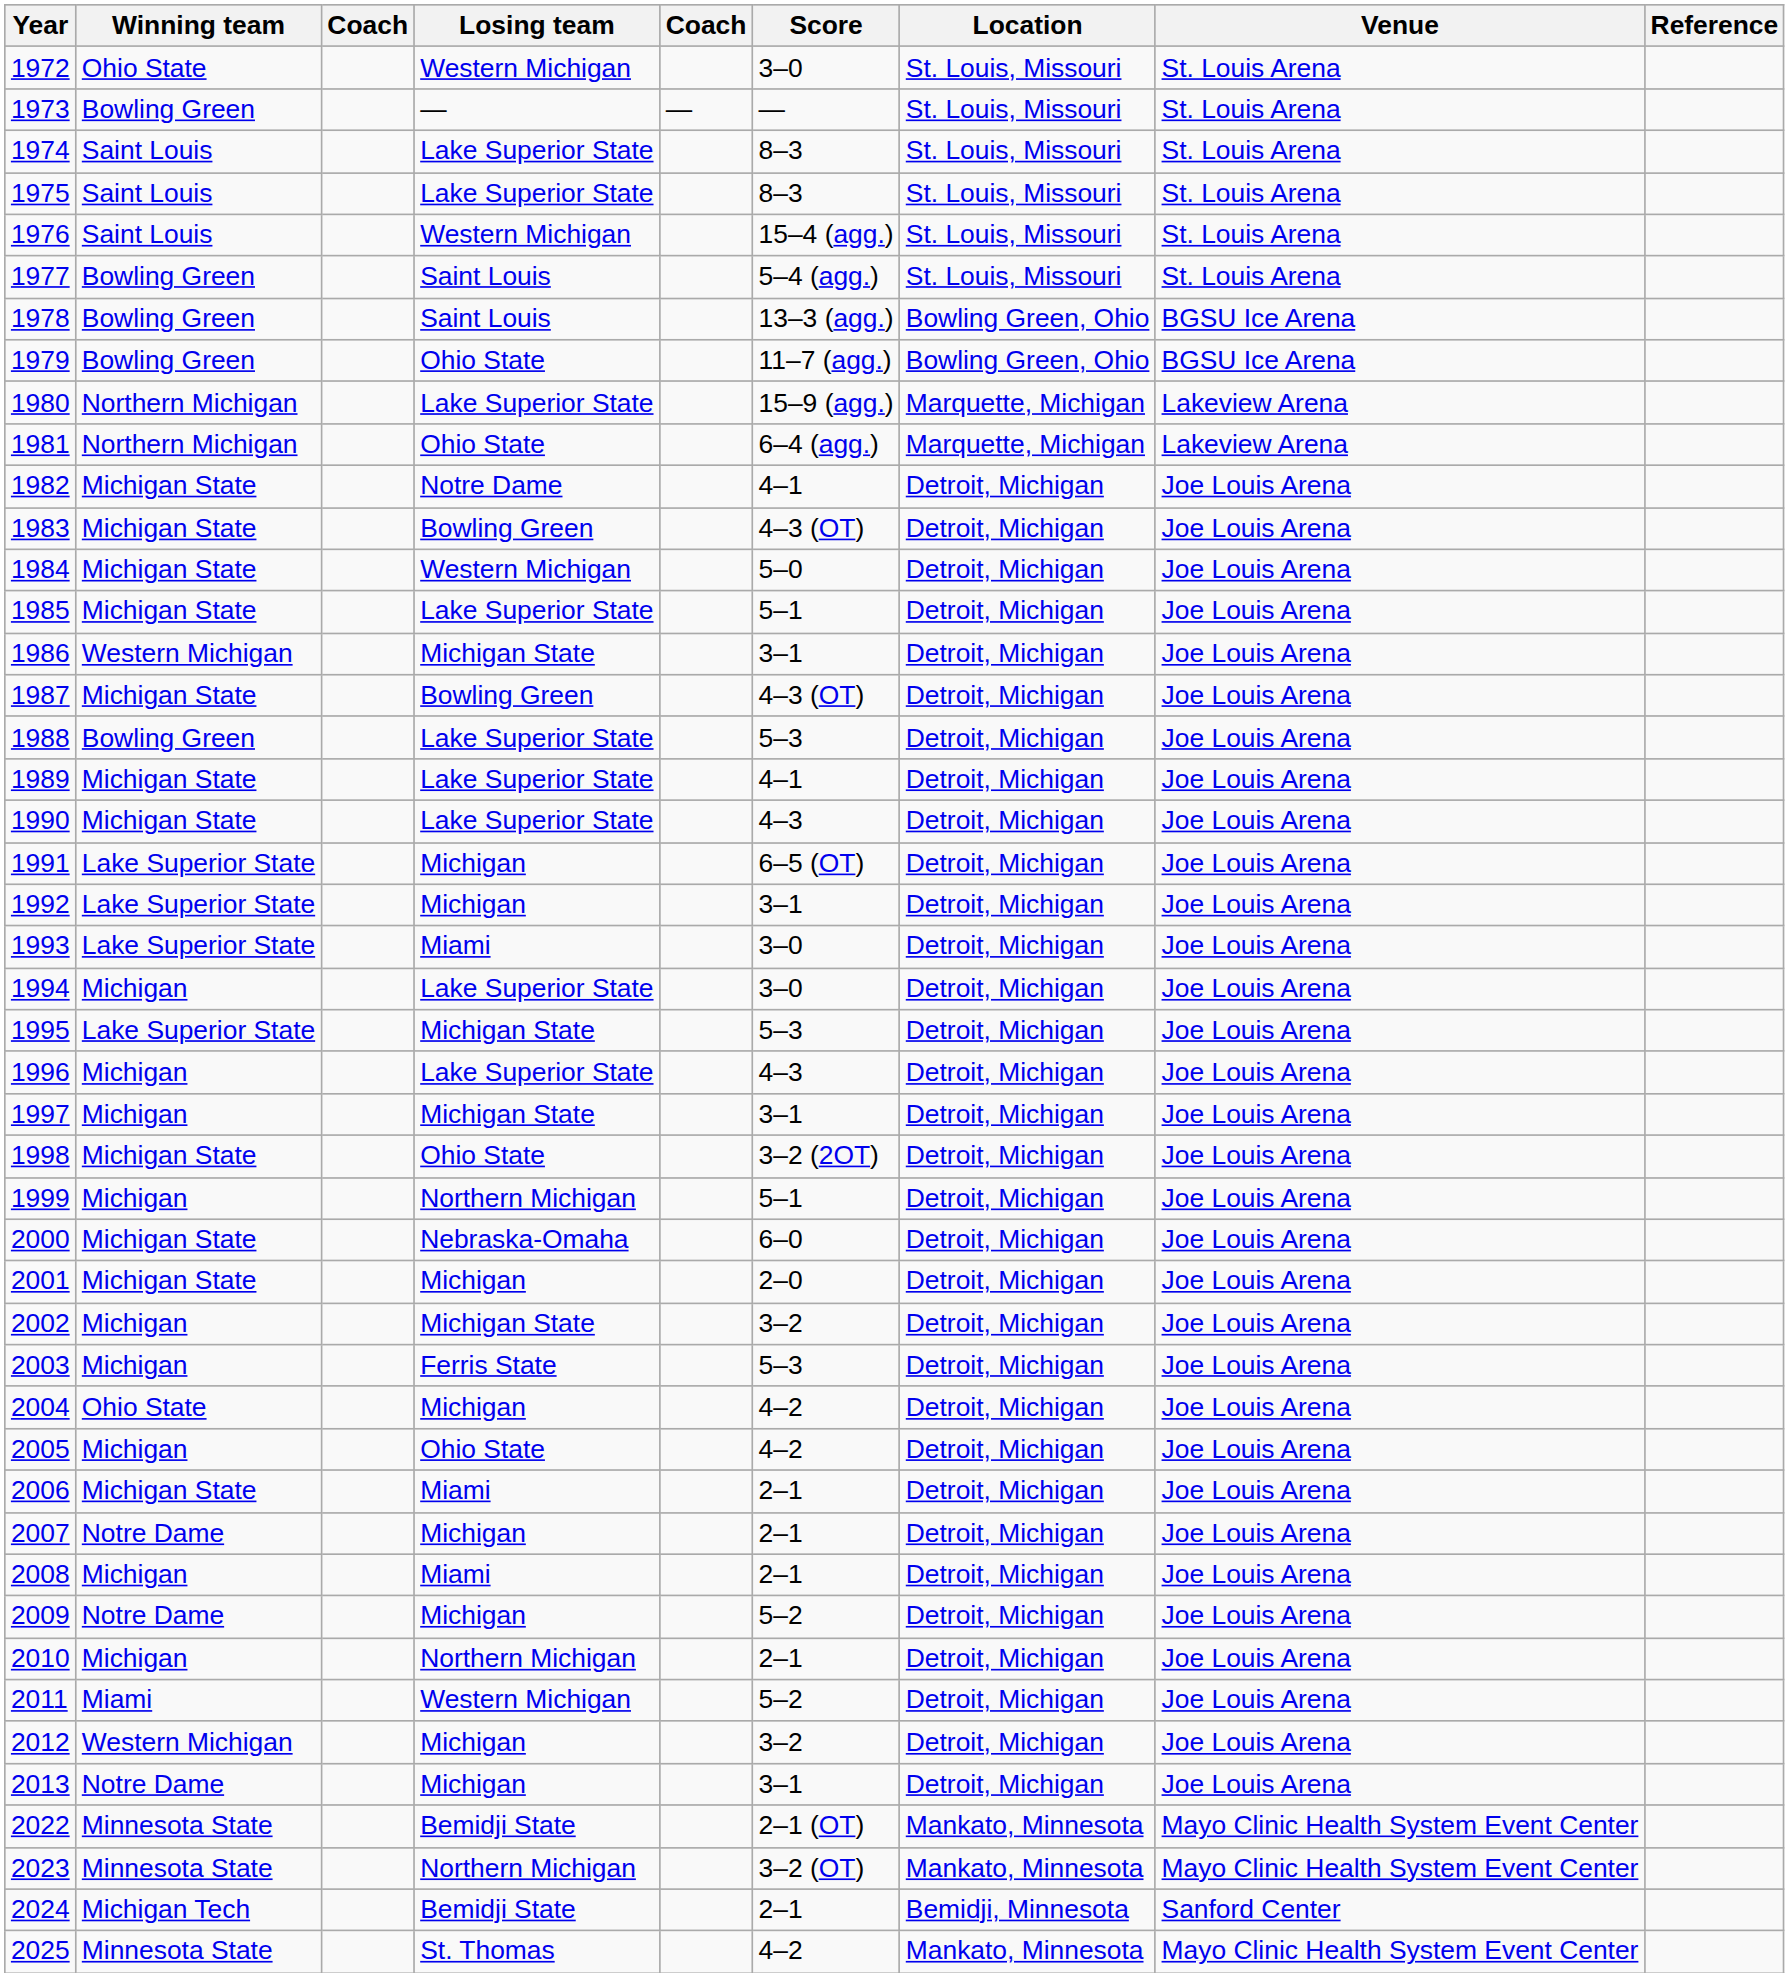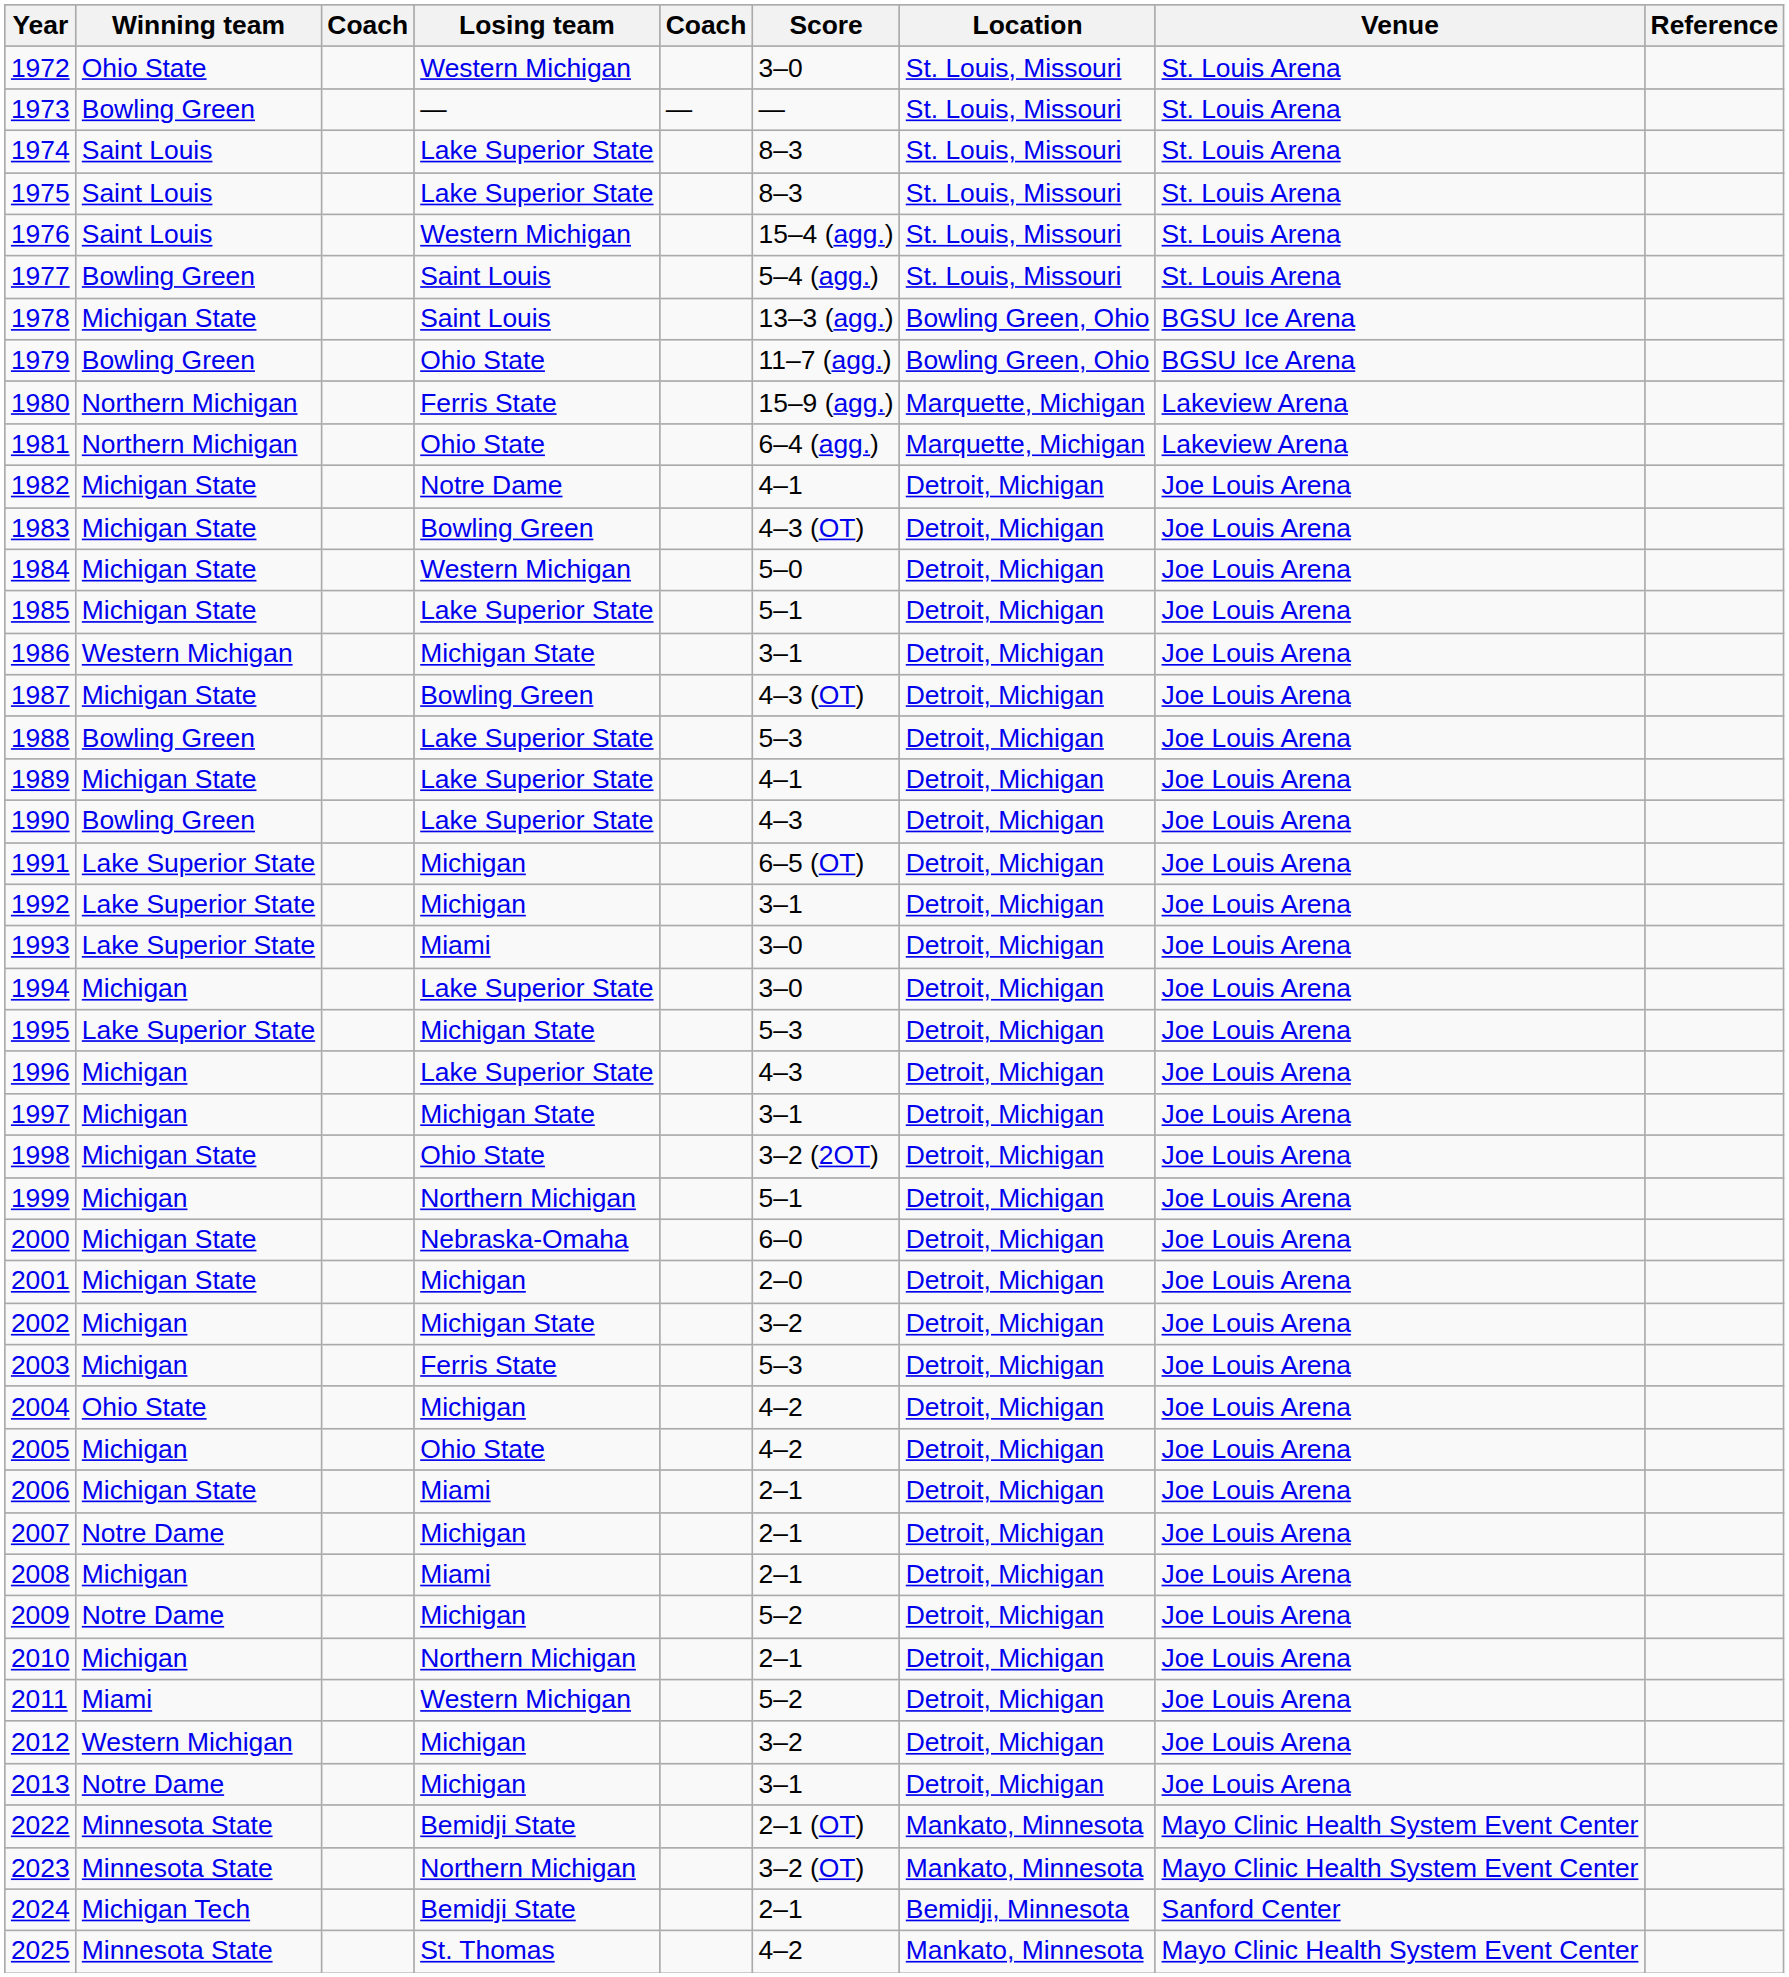1978 | Winning team: Bowling Green -> Michigan State
1980 | Losing team: Lake Superior State -> Ferris State
1990 | Winning team: Michigan State -> Bowling Green
